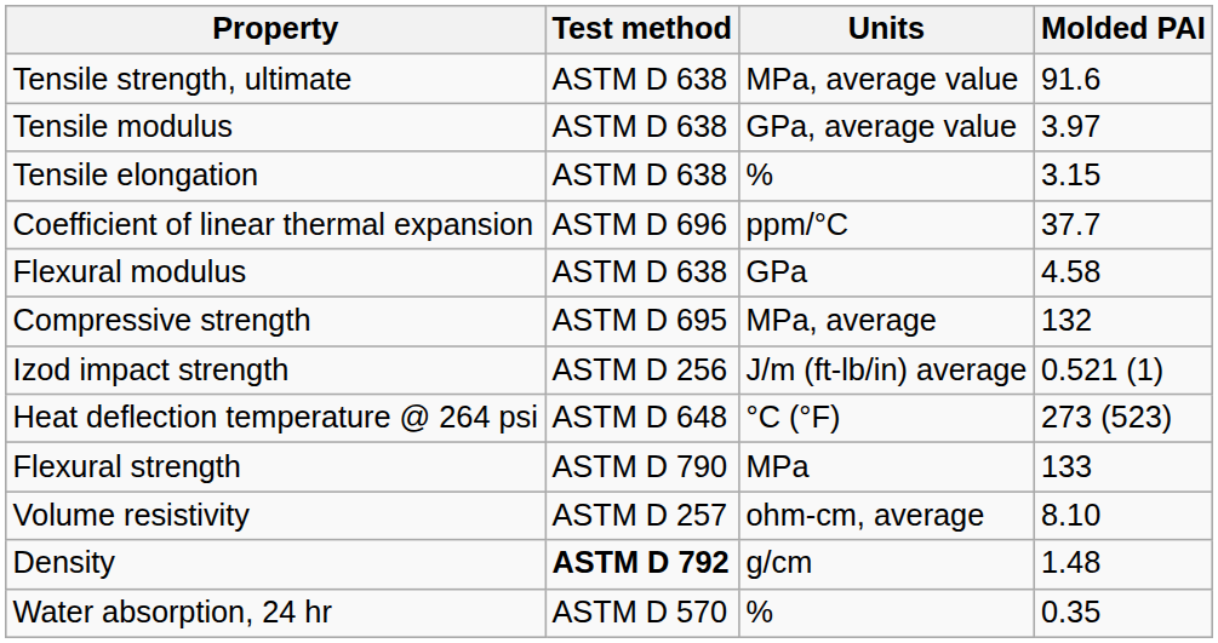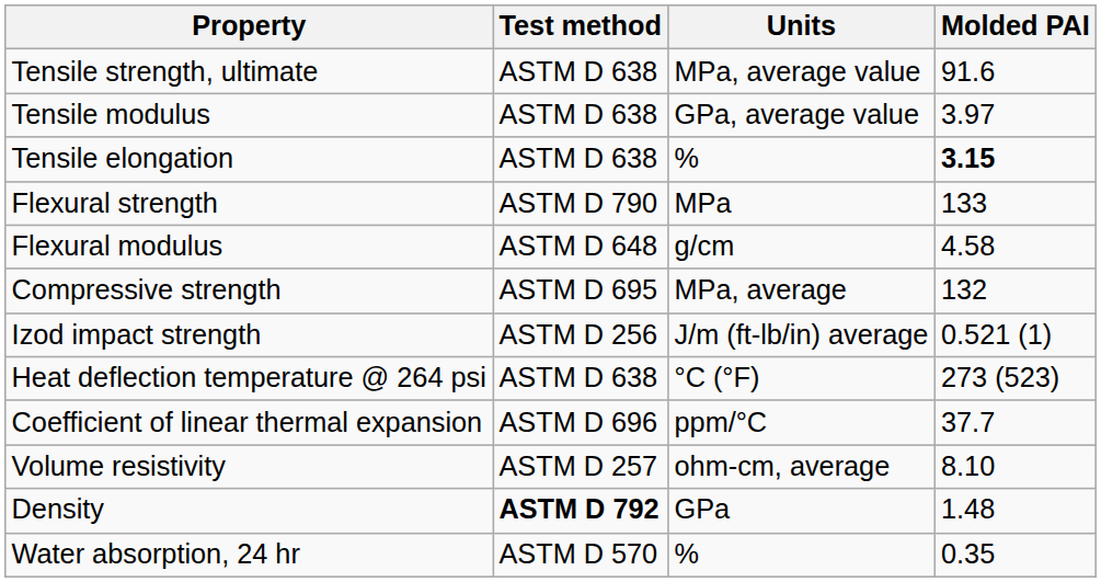Tensile elongation | Molded PAI: normal -> bold
rows swapped: Flexural strength <-> Coefficient of linear thermal expansion
Flexural modulus | Test method: ASTM D 638 -> ASTM D 648
Flexural modulus | Units: GPa -> g/cm
Heat deflection temperature @ 264 psi | Test method: ASTM D 648 -> ASTM D 638
Density | Units: g/cm -> GPa
